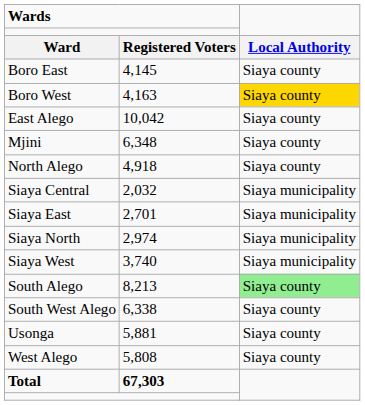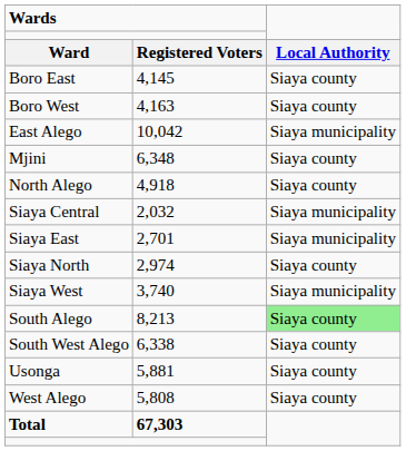Boro West | column 3: gold background -> no background
East Alego | column 3: Siaya county -> Siaya municipality
Siaya North | column 3: Siaya municipality -> Siaya county
